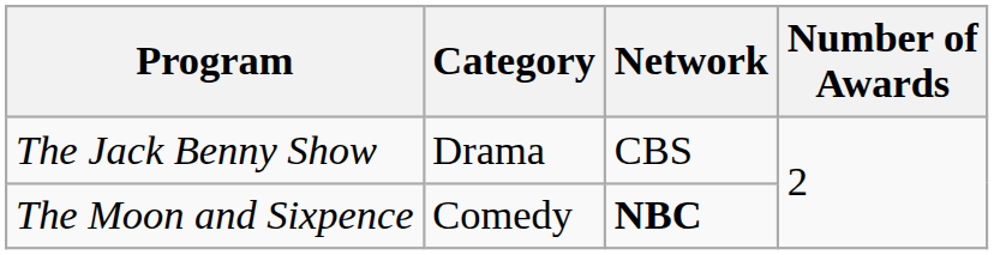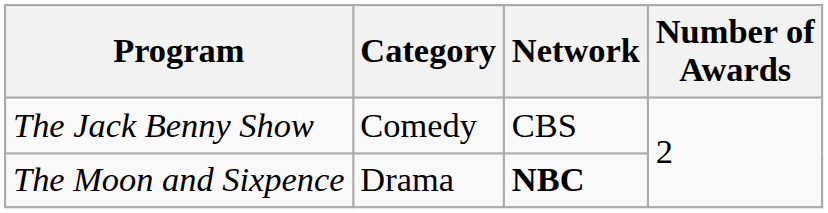The Jack Benny Show | Category: Drama -> Comedy
The Moon and Sixpence | Category: Comedy -> Drama
